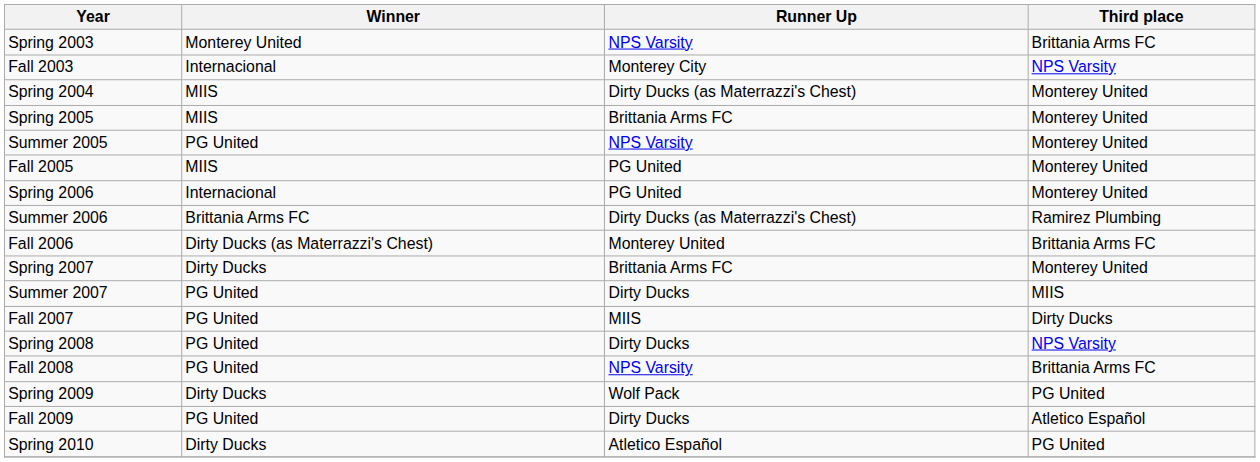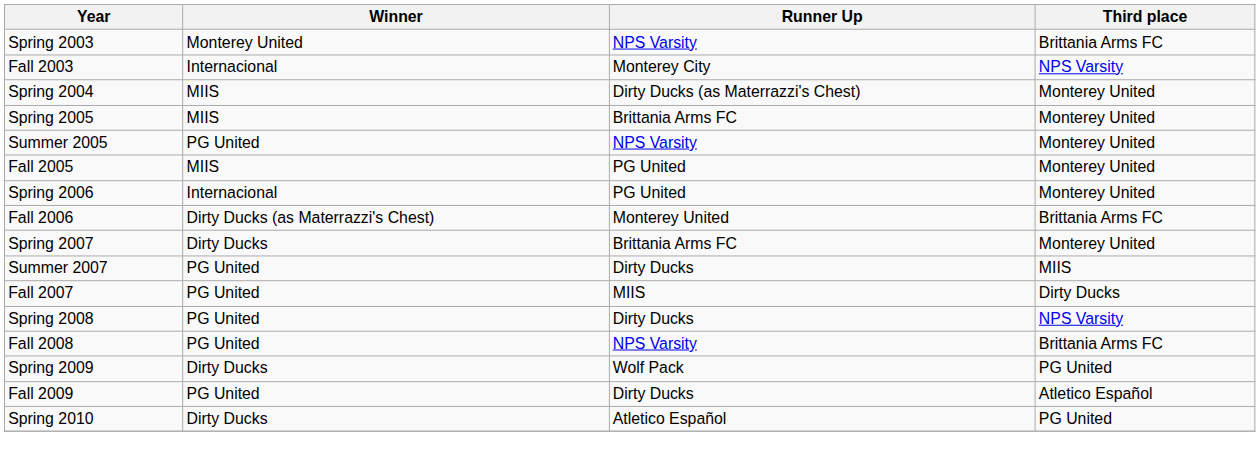- row: Summer 2006 | Brittania Arms FC | Dirty Ducks (as Materrazzi's Chest) | Ramirez Plumbing
